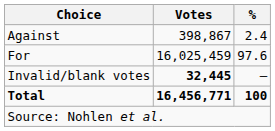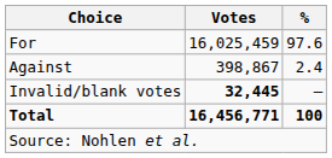rows swapped: For <-> Against
